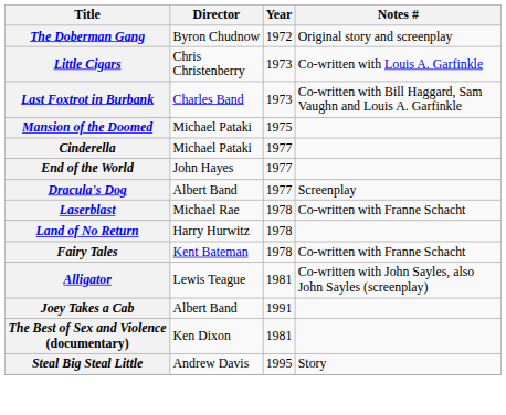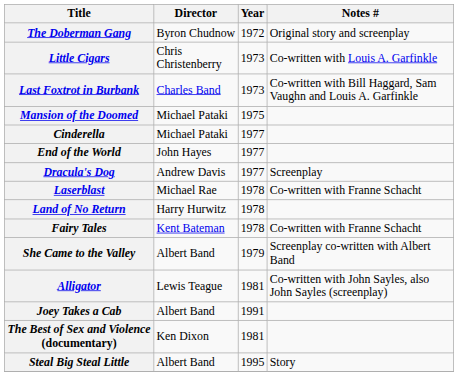Dracula's Dog | Director: Albert Band -> Andrew Davis
+ row: She Came to the Valley | Albert Band | 1979 | Screenplay co-written with Albert Band
Steal Big Steal Little | Director: Andrew Davis -> Albert Band
